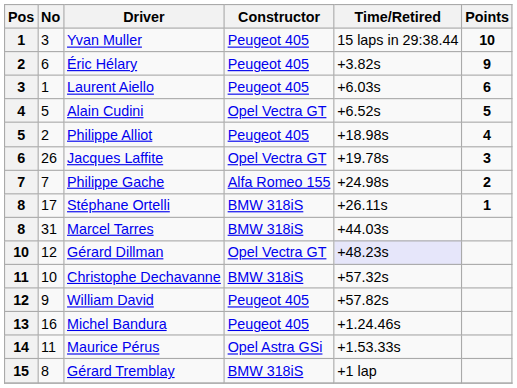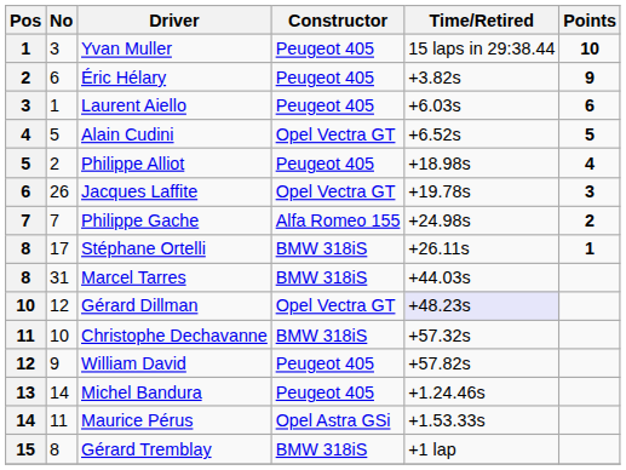Michel Bandura | No: 16 -> 14
